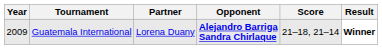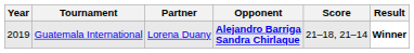Guatemala International | Year: 2009 -> 2019
